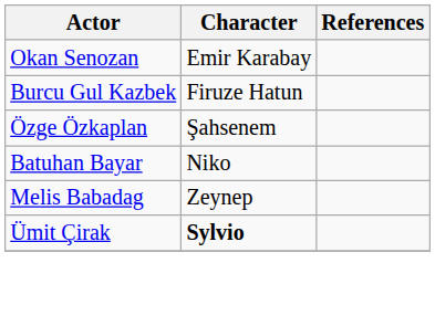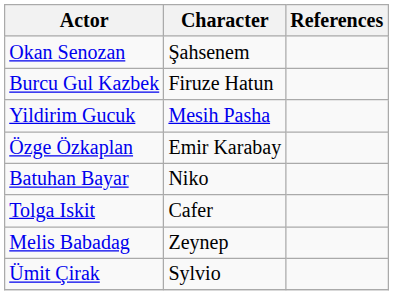Okan Senozan | Character: Emir Karabay -> Şahsenem
+ row: Yildirim Gucuk | Mesih Pasha
Özge Özkaplan | Character: Şahsenem -> Emir Karabay
+ row: Tolga Iskit | Cafer
Ümit Çirak | Character: bold -> normal
